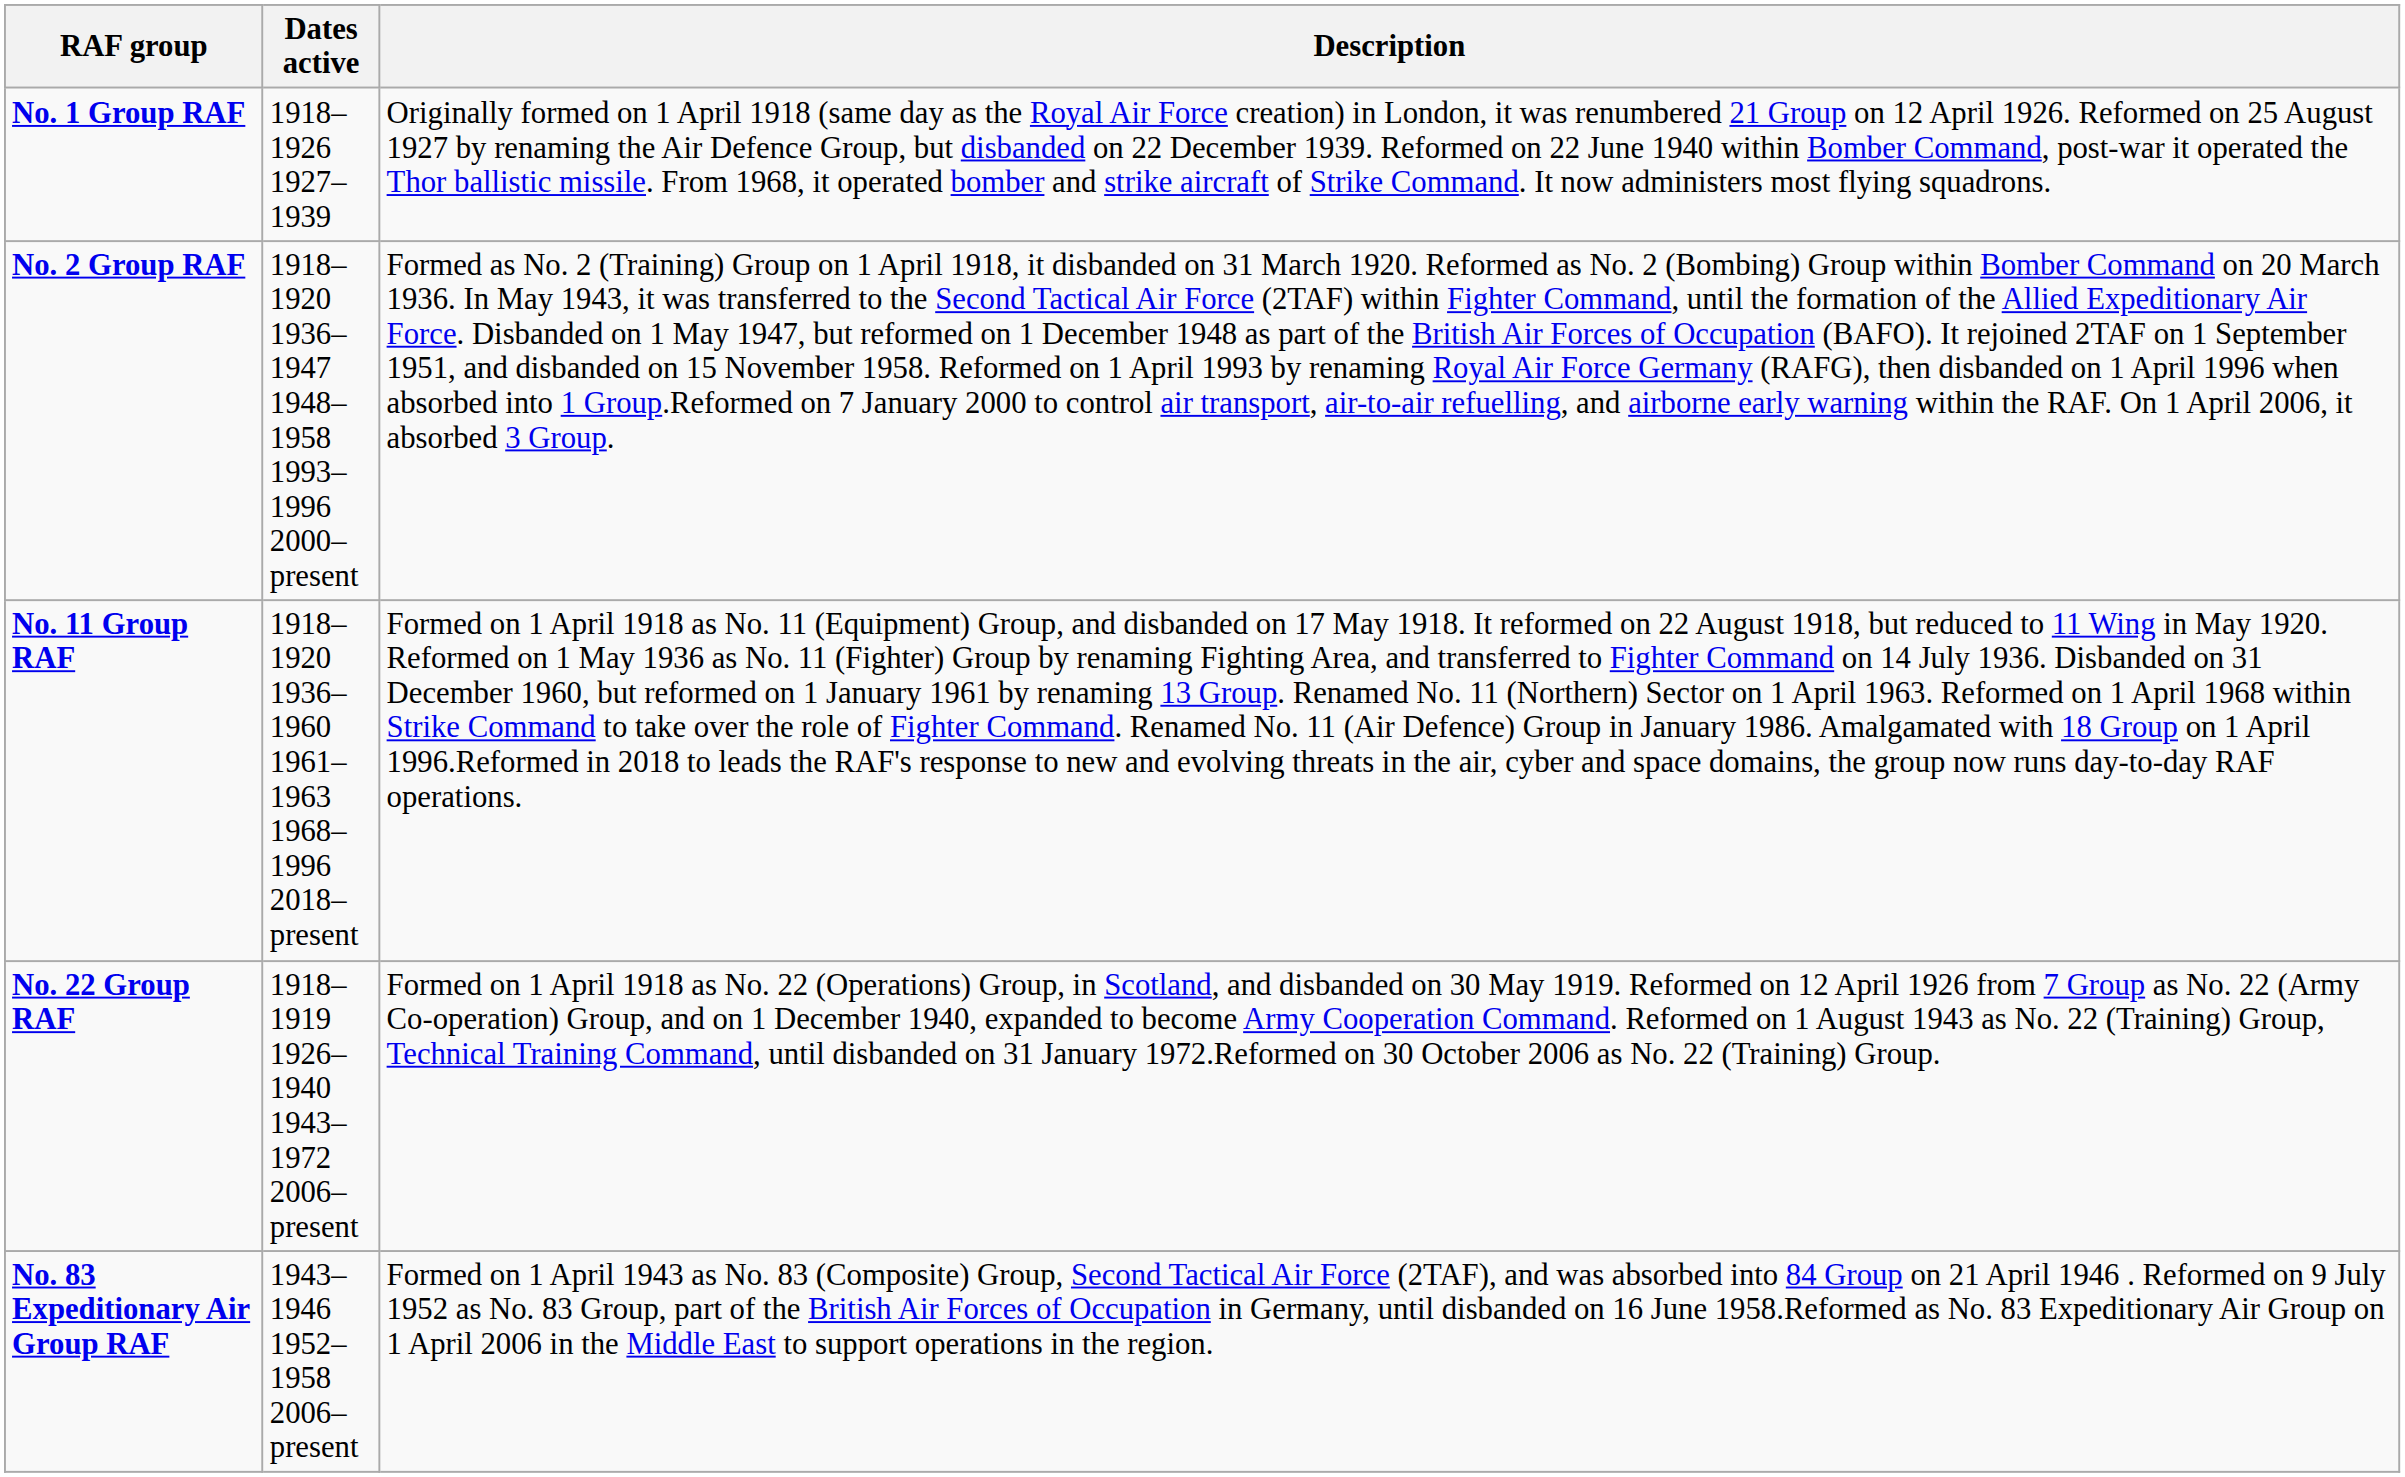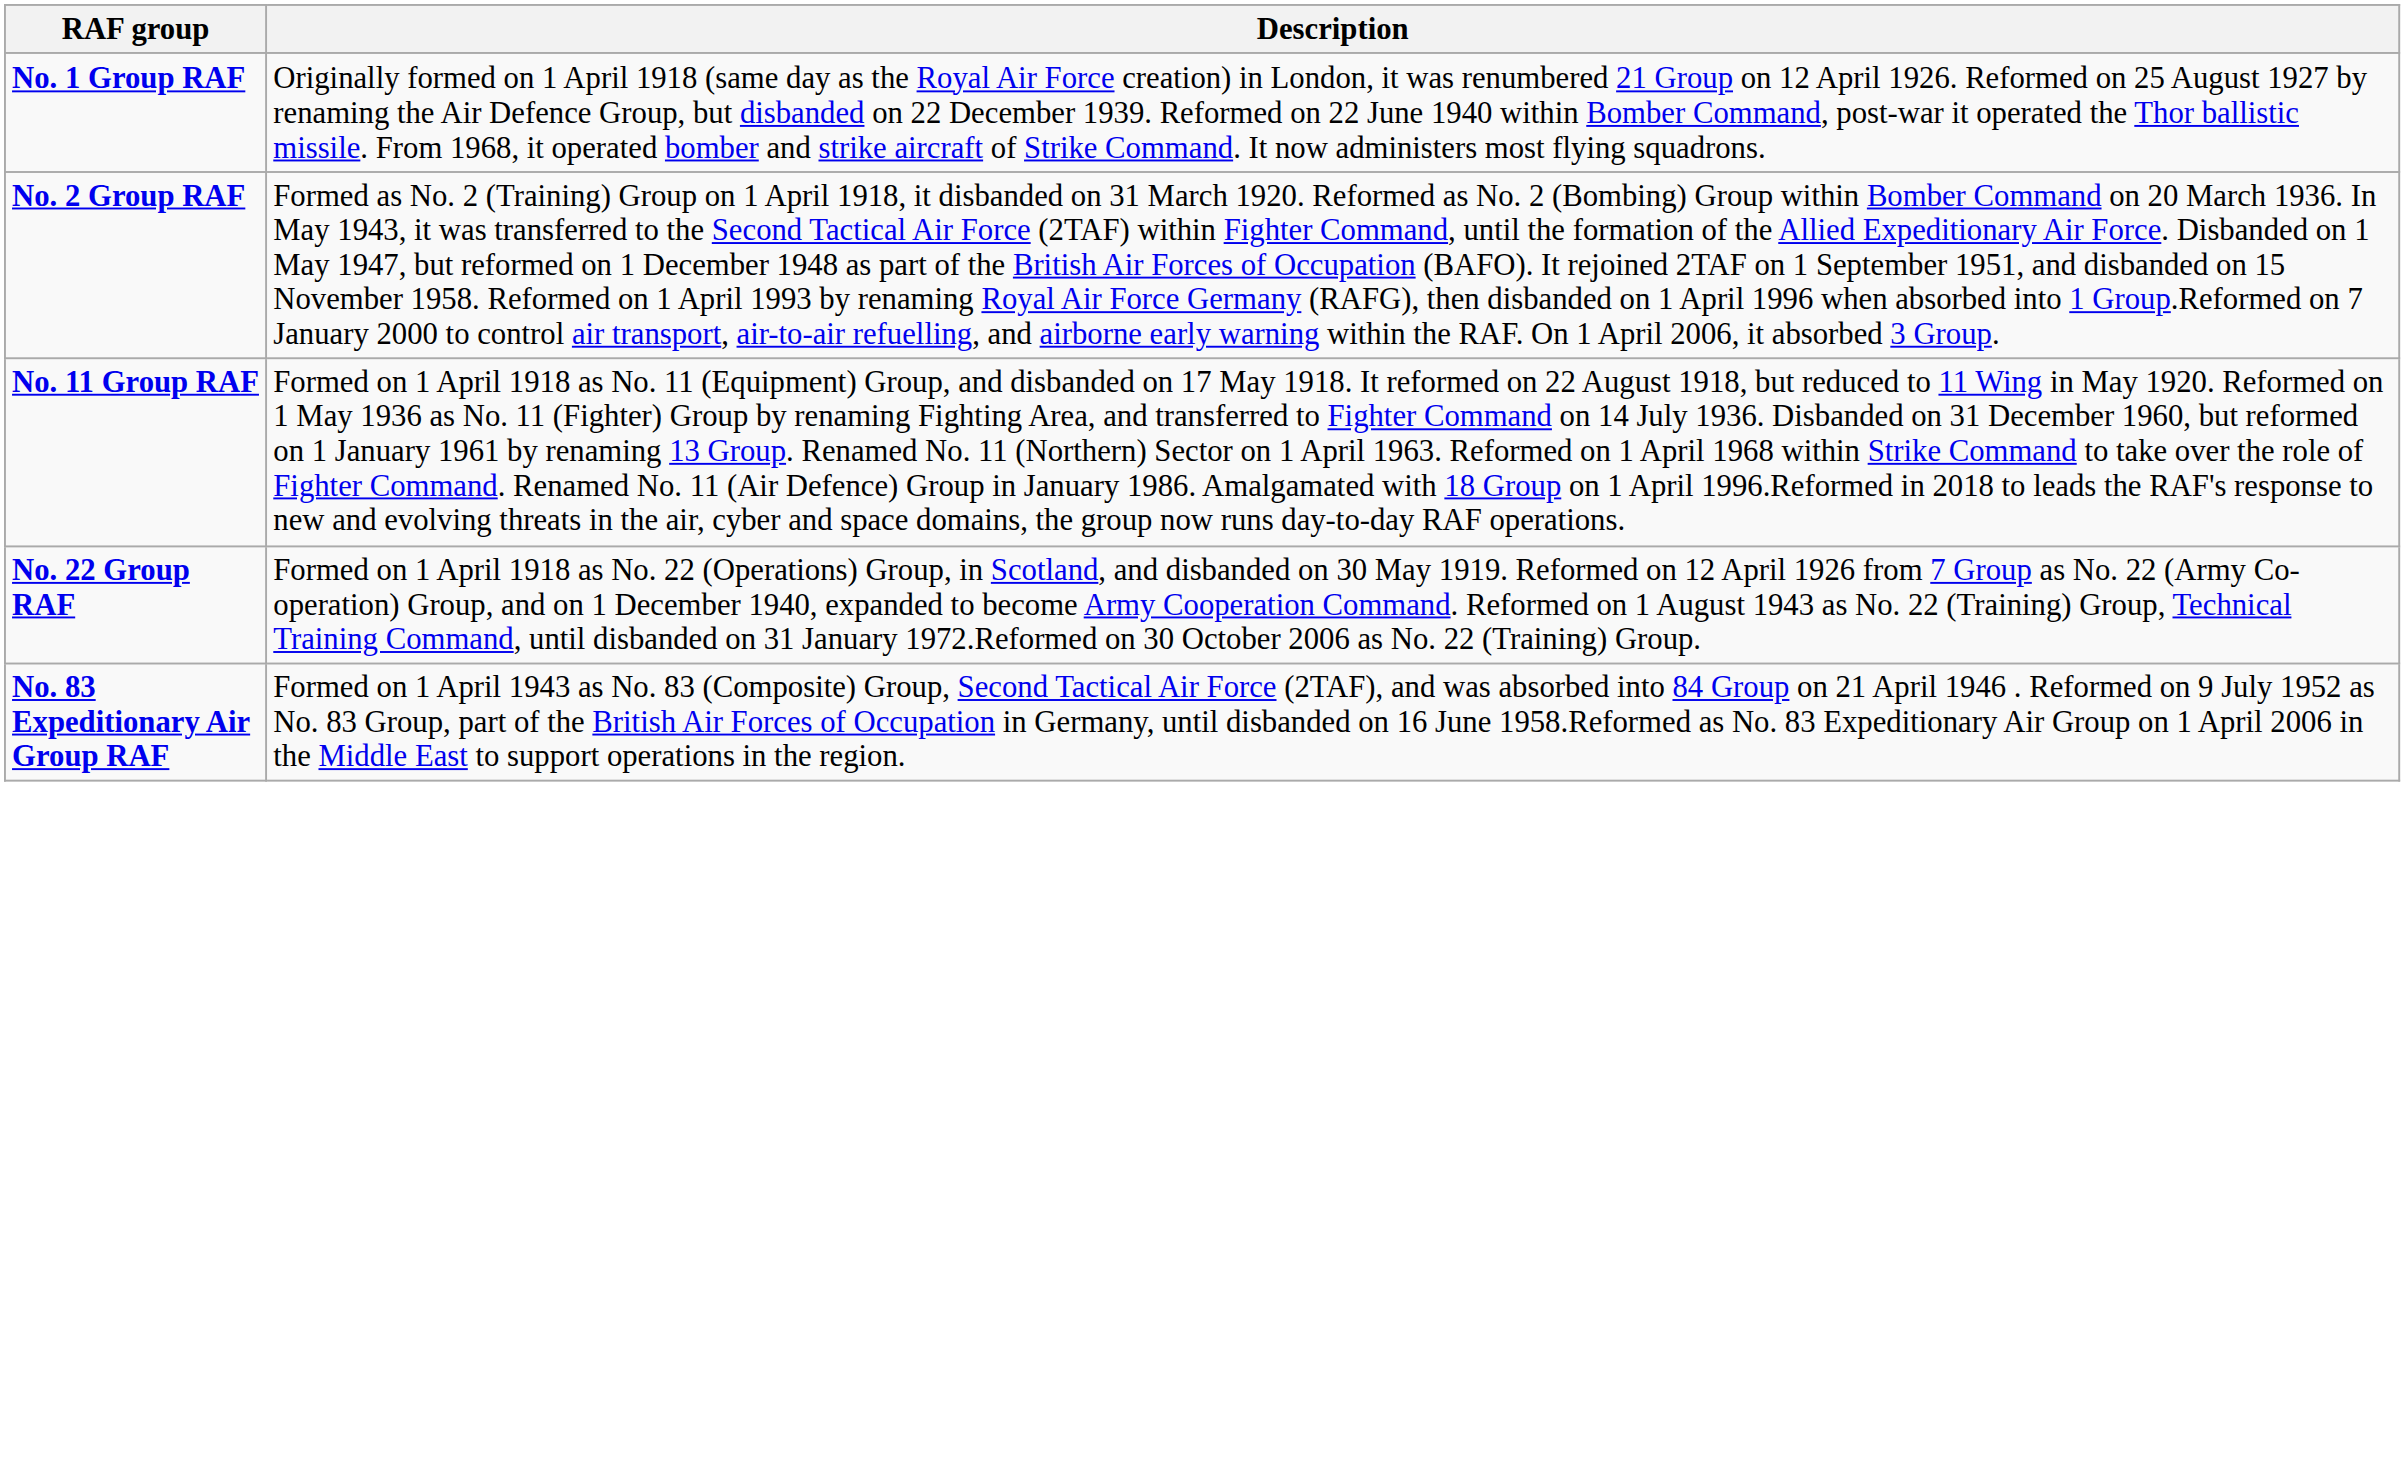- column: Dates active | 1918–1926 1927–1939 | 1918–1920 1936–1947 1948–1958 1993–1996 2000–present | 1918–1920 1936–1960 1961–1963 1968–1996 2018–present | 1918–1919 1926–1940 1943–1972 2006–present | 1943–1946 1952–1958 2006–present
